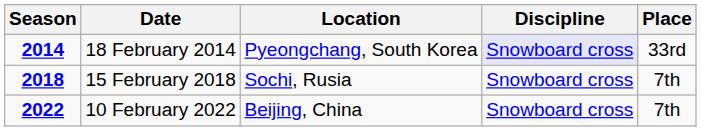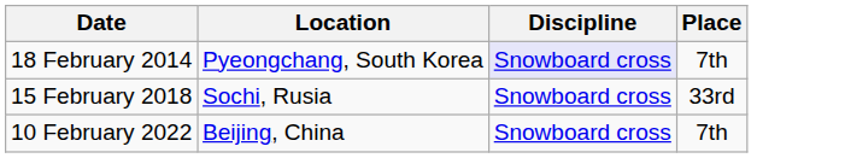- column: Season | 2014 | 2018 | 2022
18 February 2014 | Place: 33rd -> 7th
15 February 2018 | Place: 7th -> 33rd
